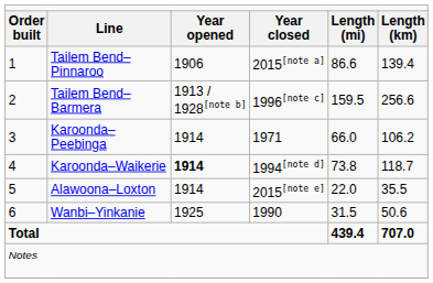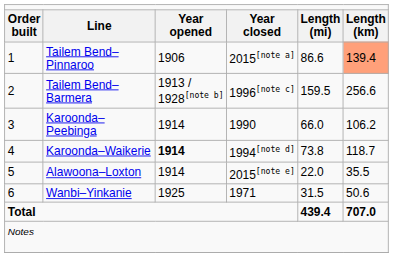Tailem Bend–Pinnaroo | column 6: no background -> lightsalmon background
Karoonda–Peebinga | column 4: 1971 -> 1990
Wanbi–Yinkanie | column 4: 1990 -> 1971
